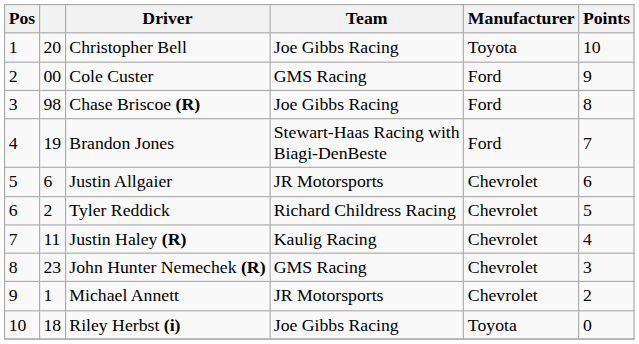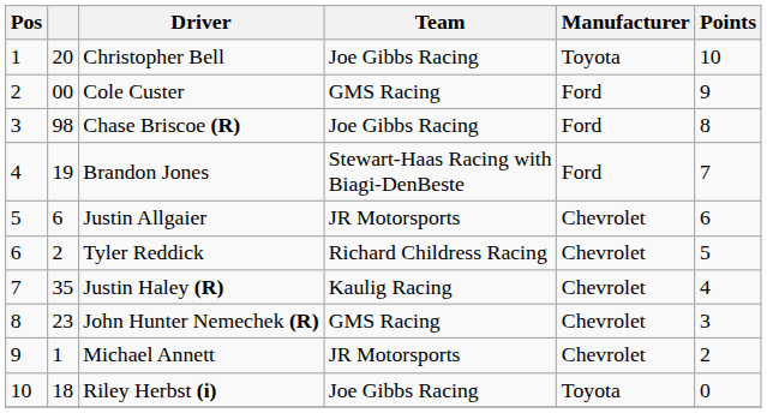Justin Haley (R) | column 2: 11 -> 35
